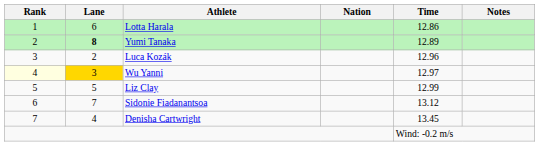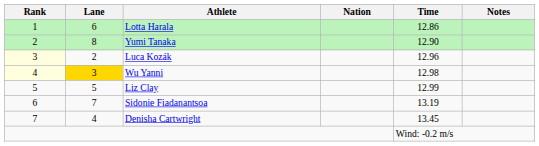Yumi Tanaka | Lane: bold -> normal
Yumi Tanaka | Time: 12.89 -> 12.90
Luca Kozák | Rank: no background -> lightyellow background
Wu Yanni | Time: 12.97 -> 12.98
Sidonie Fiadanantsoa | Time: 13.12 -> 13.19
